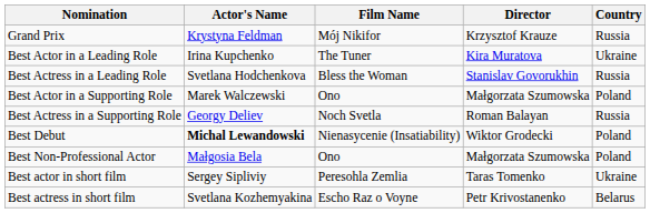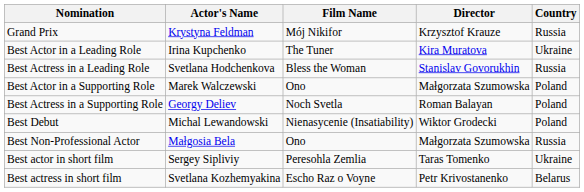Best Actress in a Supporting Role | Country: Russia -> Poland
Best Debut | Actor's Name: bold -> normal
Best Non-Professional Actor | Country: Poland -> Russia
